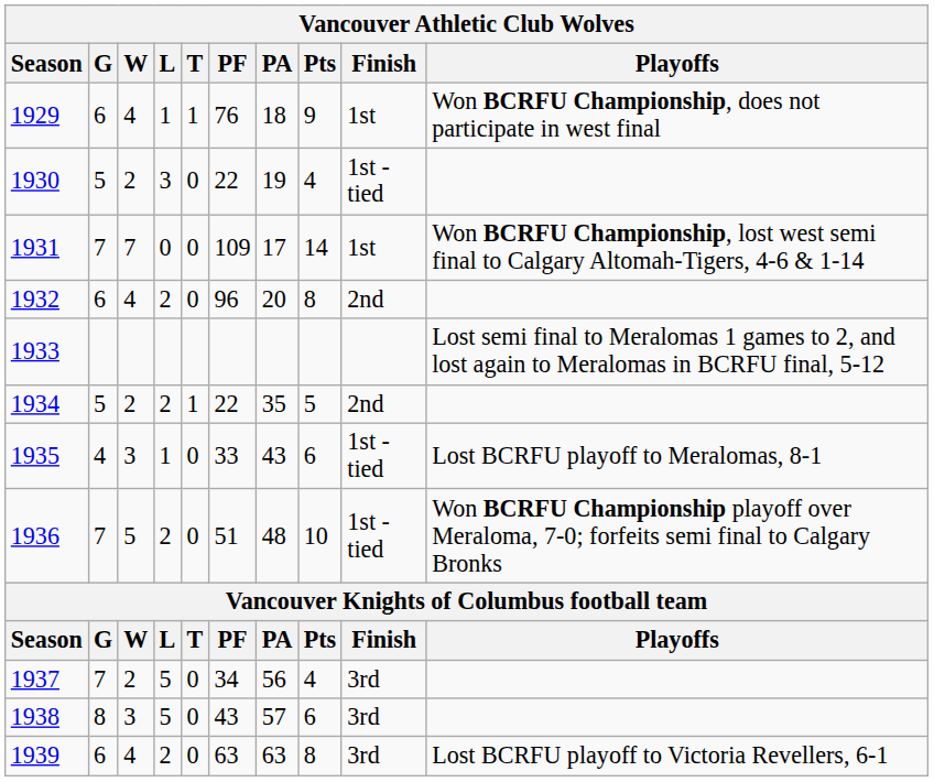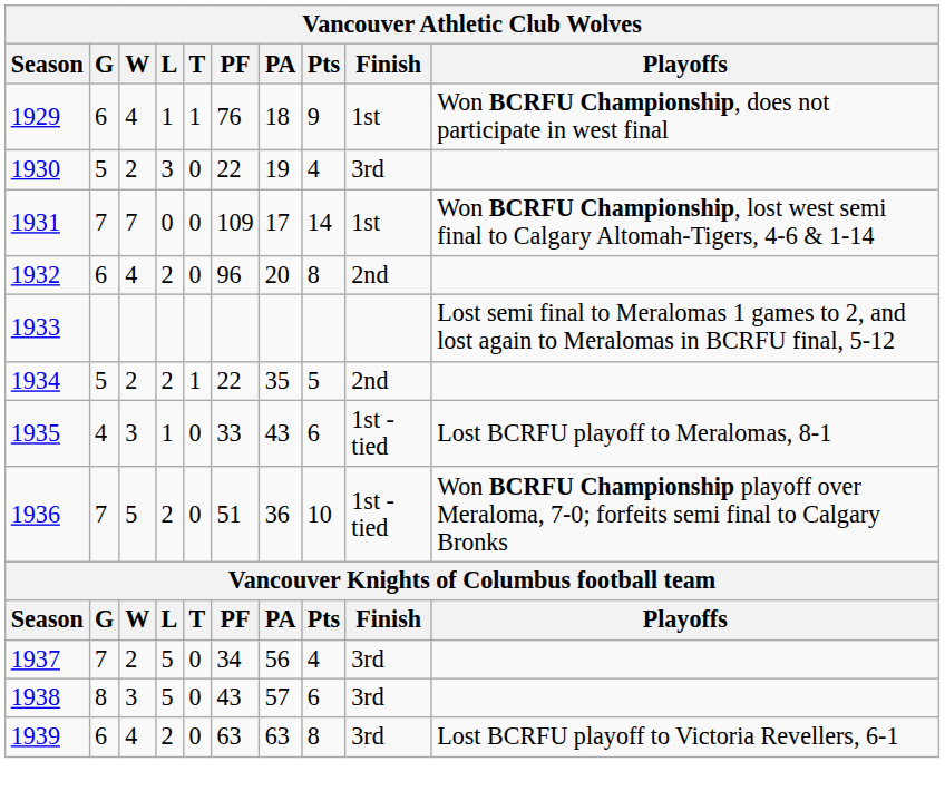1930 | Finish: 1st - tied -> 3rd
1936 | PA: 48 -> 36
